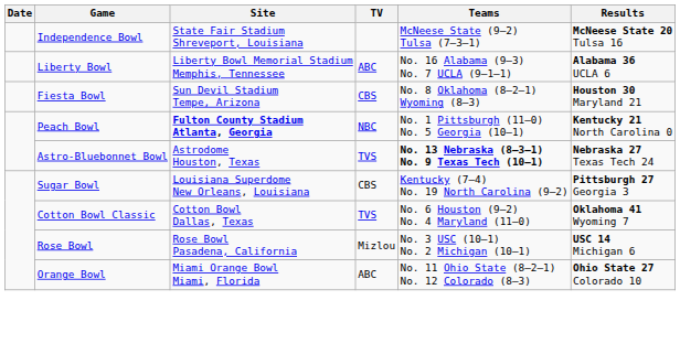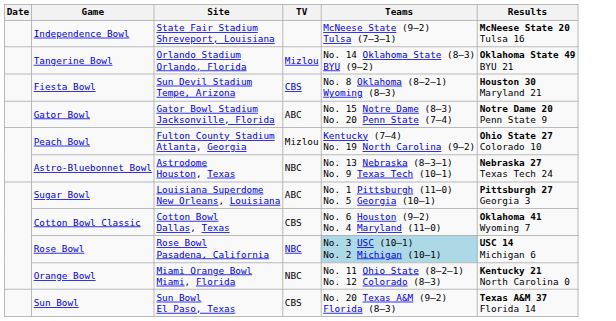+ row: Tangerine Bowl | Orlando Stadium Orlando, Florida | Mizlou | No. 14 Oklahoma State (8–3) BYU (9–2) | Oklahoma State 49 BYU 21
- row: Liberty Bowl | Liberty Bowl Memorial Stadium Memphis, Tennessee | ABC | No. 16 Alabama (9–3) No. 7 UCLA (9–1–1) | Alabama 36 UCLA 6
+ row: Gator Bowl | Gator Bowl Stadium Jacksonville, Florida | ABC | No. 15 Notre Dame (8–3) No. 20 Penn State (7–4) | Notre Dame 20 Penn State 9
Peach Bowl | Site: bold -> normal
Peach Bowl | TV: NBC -> Mizlou
Peach Bowl | Teams: No. 1 Pittsburgh (11–0) No. 5 Georgia (10–1) -> Kentucky (7–4) No. 19 North Carolina (9–2)
Peach Bowl | Results: Kentucky 21 North Carolina 0 -> Ohio State 27 Colorado 10
Astro-Bluebonnet Bowl | TV: TVS -> NBC
Astro-Bluebonnet Bowl | Teams: bold -> normal
Sugar Bowl | TV: CBS -> ABC
Sugar Bowl | Teams: Kentucky (7–4) No. 19 North Carolina (9–2) -> No. 1 Pittsburgh (11–0) No. 5 Georgia (10–1)
Cotton Bowl Classic | TV: TVS -> CBS
Rose Bowl | TV: Mizlou -> NBC
Rose Bowl | Teams: no background -> lightblue background
Orange Bowl | TV: ABC -> NBC
Orange Bowl | Results: Ohio State 27 Colorado 10 -> Kentucky 21 North Carolina 0
+ row: Sun Bowl | Sun Bowl El Paso, Texas | CBS | No. 20 Texas A&M (9–2) Florida (8–3) | Texas A&M 37 Florida 14
